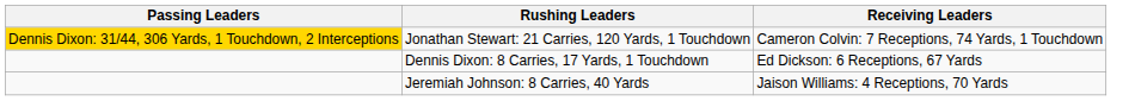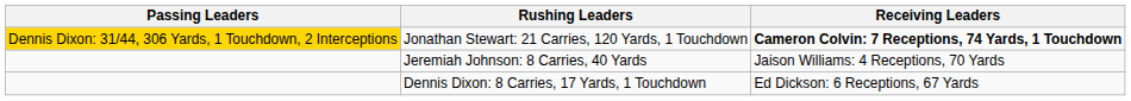Jonathan Stewart: 21 Carries, 120 Yards, 1 Touchdown | Receiving Leaders: normal -> bold
rows swapped: Jeremiah Johnson: 8 Carries, 40 Yards <-> Dennis Dixon: 8 Carries, 17 Yards, 1 Touchdown
